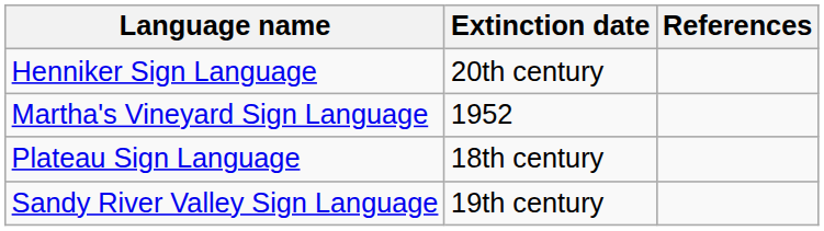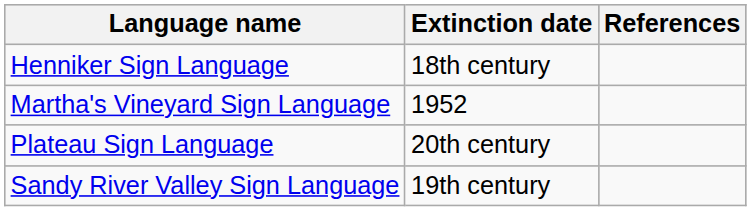Henniker Sign Language | Extinction date: 20th century -> 18th century
Plateau Sign Language | Extinction date: 18th century -> 20th century
